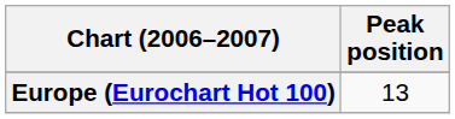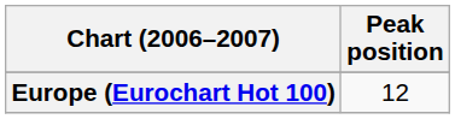Europe (Eurochart Hot 100) | Peak position: 13 -> 12
